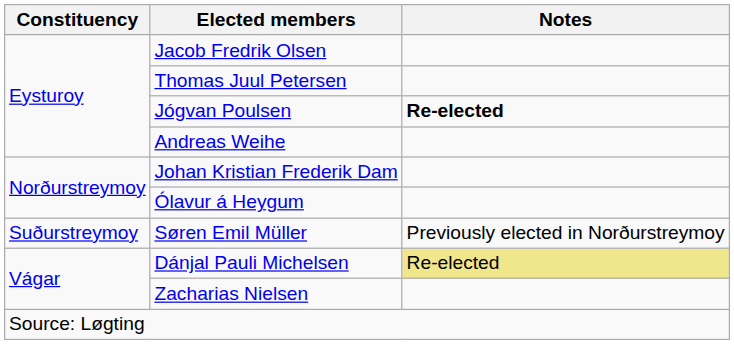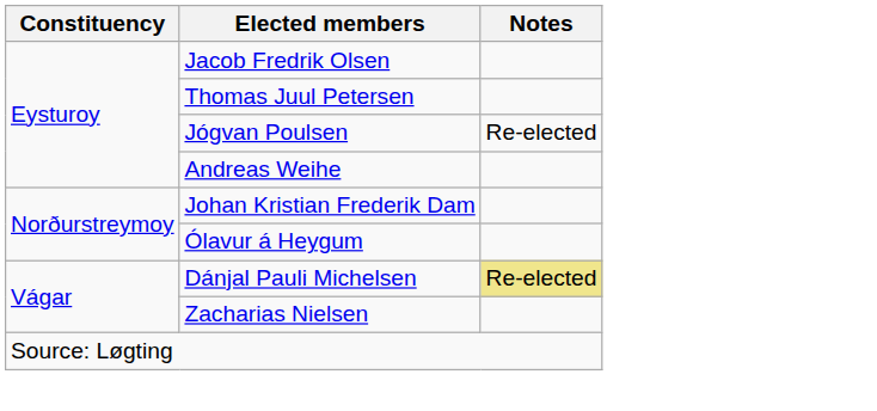Jógvan Poulsen | Notes: bold -> normal
- row: Suðurstreymoy | Søren Emil Müller | Previously elected in Norðurstreymoy
